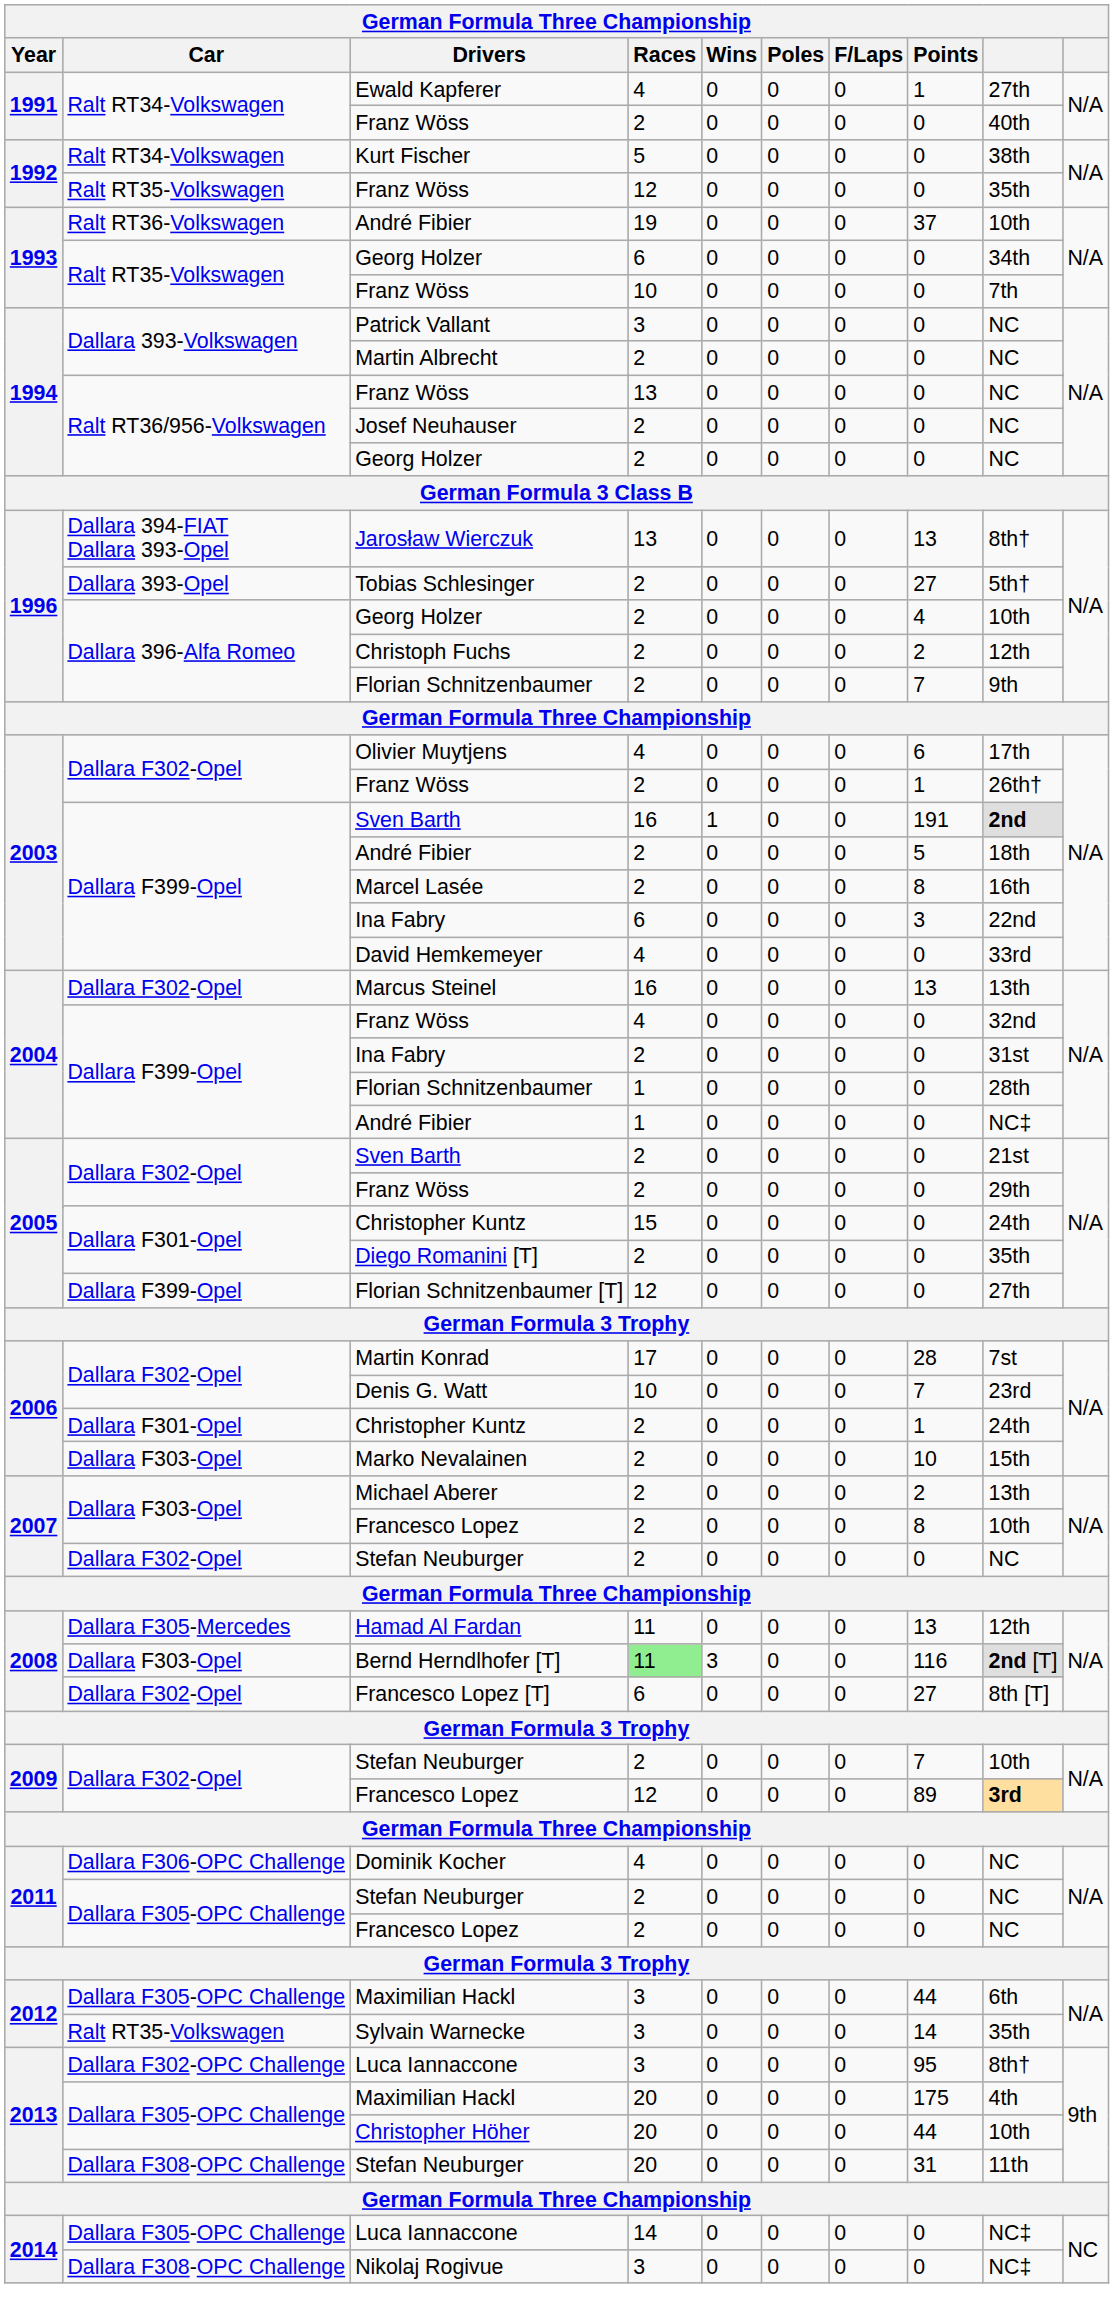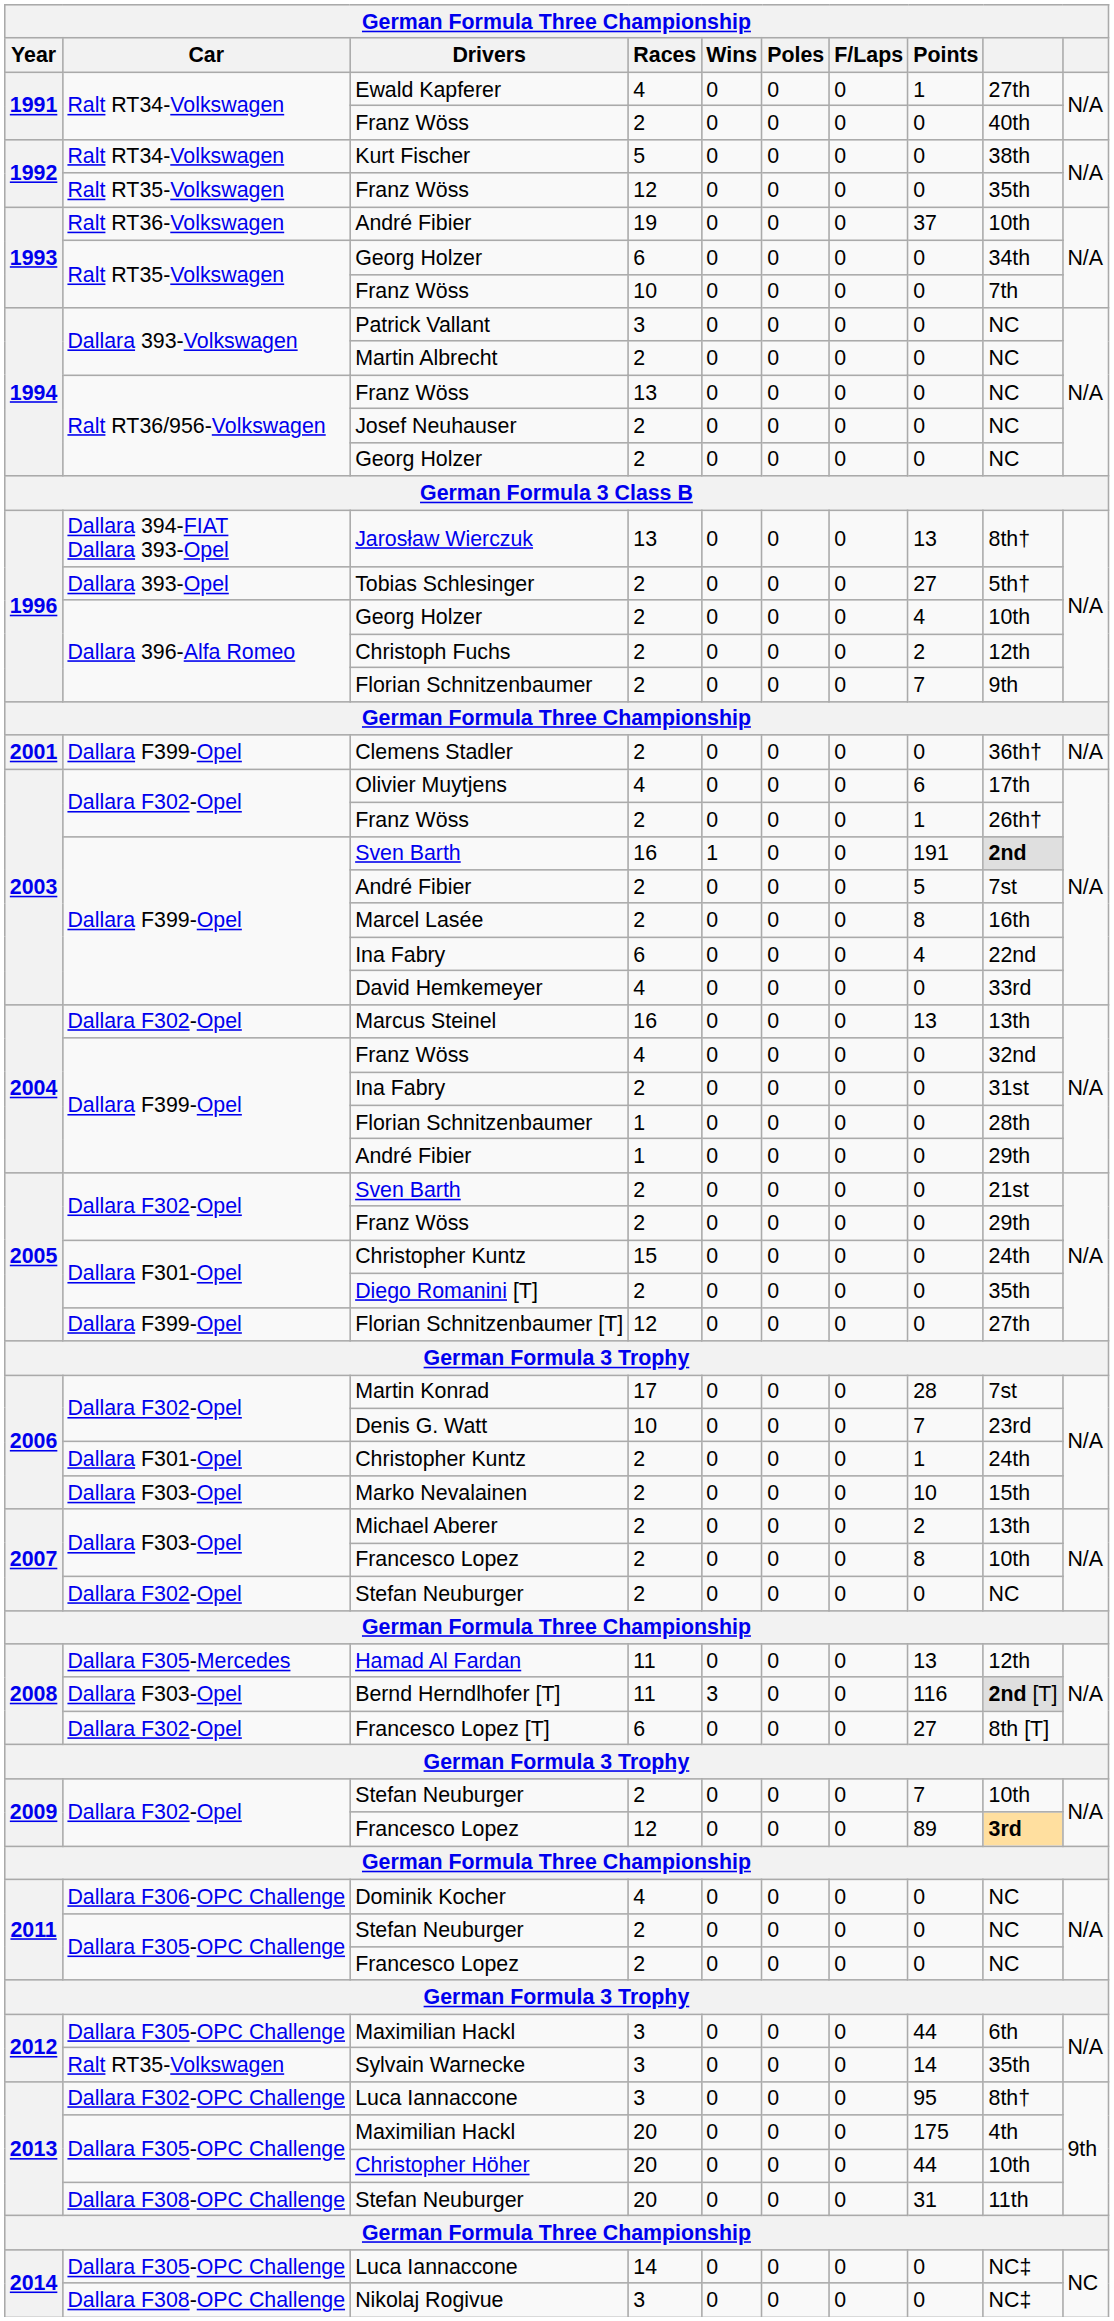+ row: 2001 | Dallara F399-Opel | Clemens Stadler | 2 | 0 | 0 | 0 | 0 | 36th† | N/A
2003 / André Fibier | column 9: 18th -> 7st
2003 / Ina Fabry | Points: 3 -> 4
2004 / André Fibier | column 9: NC‡ -> 29th
Bernd Herndlhofer [T] | Races: lightgreen background -> no background
